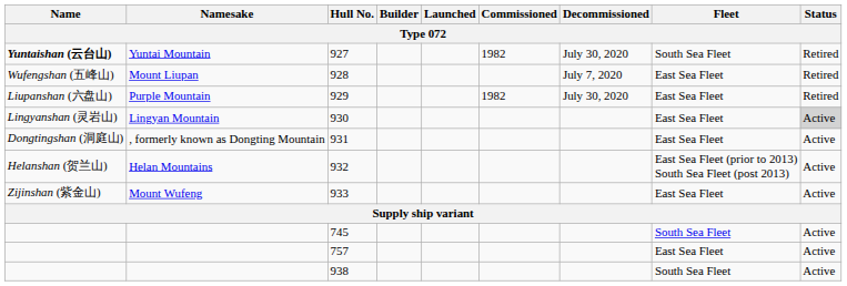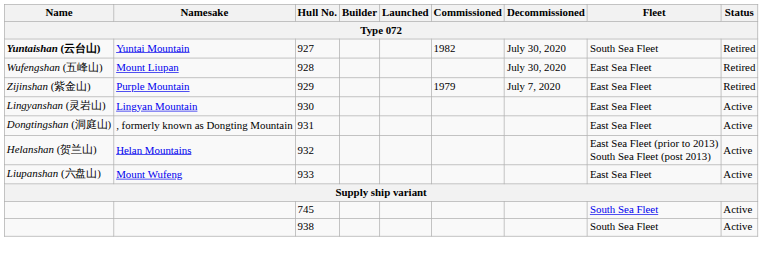928 | Decommissioned: July 7, 2020 -> July 30, 2020
929 | Name: Liupanshan (六盘山) -> Zijinshan (紫金山)
929 | Commissioned: 1982 -> 1979
929 | Decommissioned: July 30, 2020 -> July 7, 2020
930 | Status: lightgrey background -> no background
933 | Name: Zijinshan (紫金山) -> Liupanshan (六盘山)
- row: 757 | East Sea Fleet | Active
